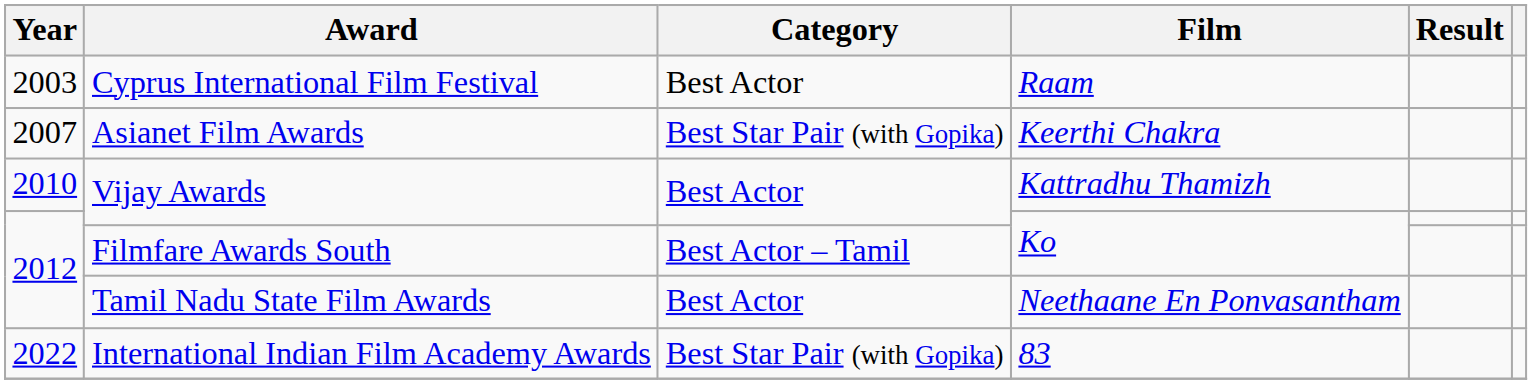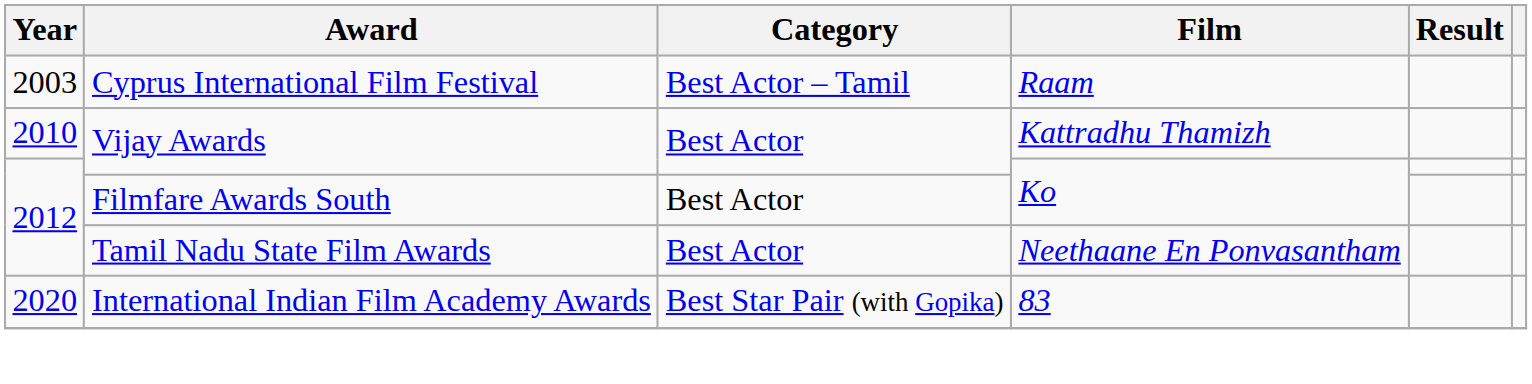Cyprus International Film Festival | Category: Best Actor -> Best Actor – Tamil
- row: 2007 | Asianet Film Awards | Best Star Pair (with Gopika) | Keerthi Chakra
Filmfare Awards South | Category: Best Actor – Tamil -> Best Actor
International Indian Film Academy Awards | Year: 2022 -> 2020
